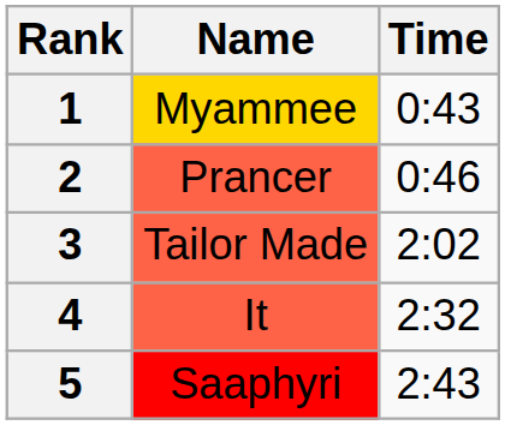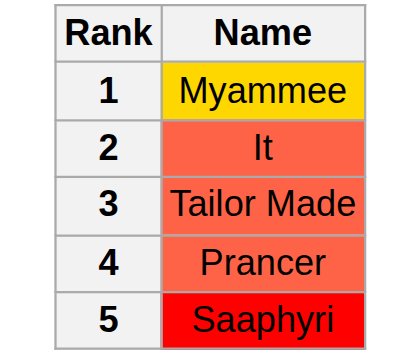- column: Time | 0:43 | 0:46 | 2:02 | 2:32 | 2:43
2 | Name: Prancer -> It
4 | Name: It -> Prancer
